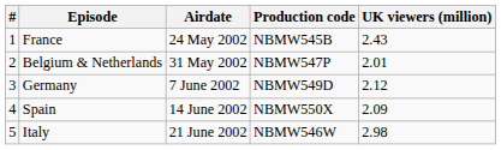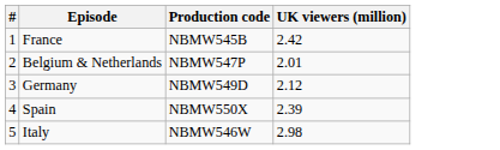- column: Airdate | 24 May 2002 | 31 May 2002 | 7 June 2002 | 14 June 2002 | 21 June 2002
France | UK viewers (million): 2.43 -> 2.42
Spain | UK viewers (million): 2.09 -> 2.39
